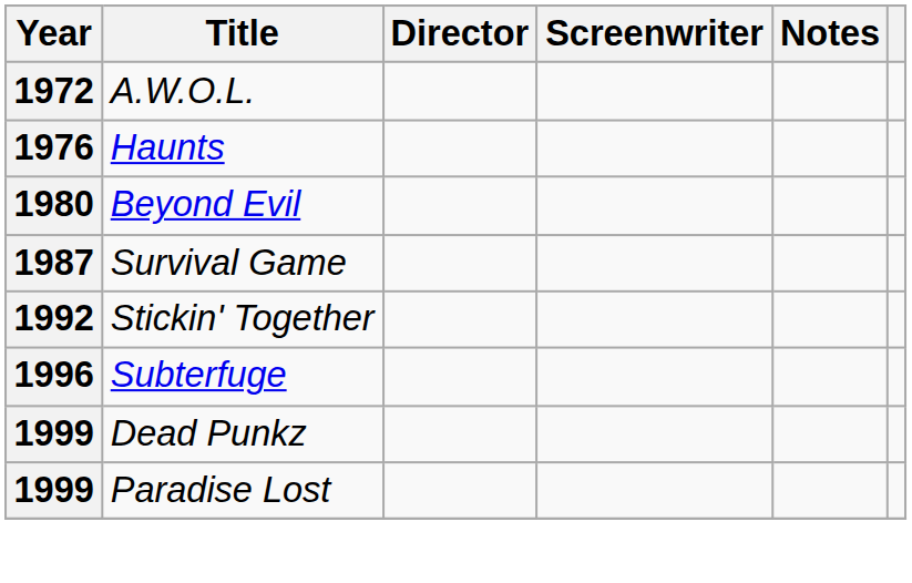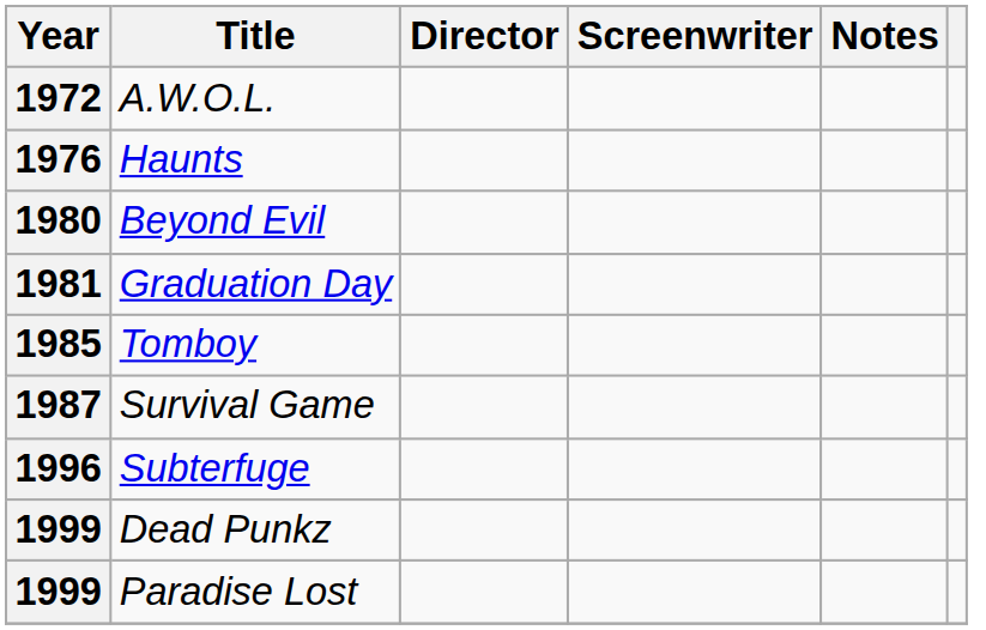+ row: 1981 | Graduation Day
+ row: 1985 | Tomboy
- row: 1992 | Stickin' Together
